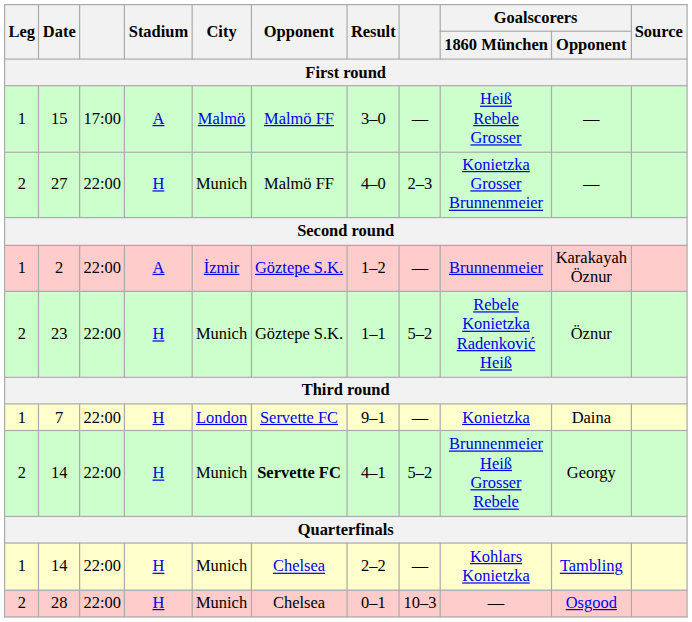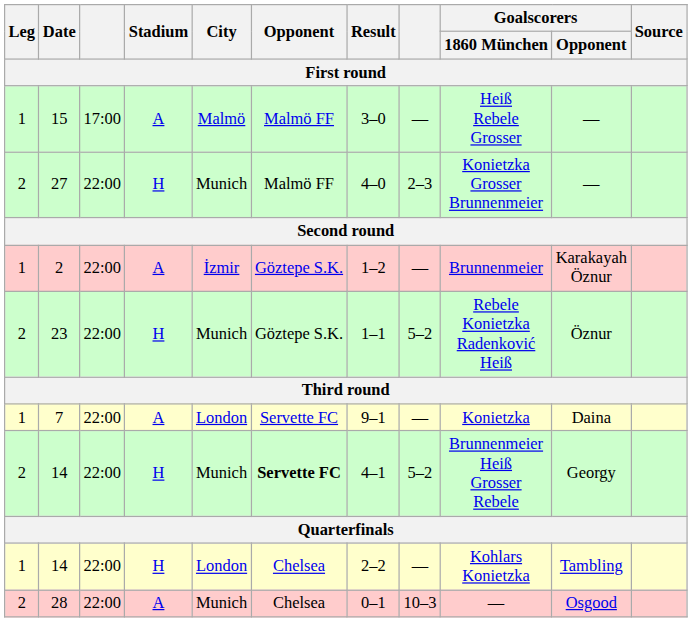7 | Stadium: H -> A
1 / 14 | City: Munich -> London
28 | Stadium: H -> A
